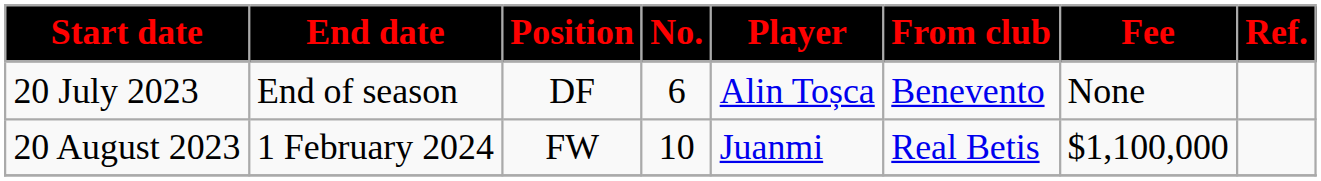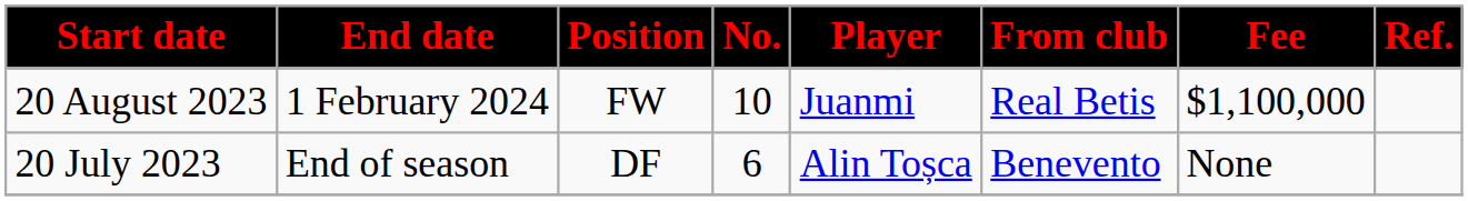rows swapped: 20 July 2023 <-> 20 August 2023
